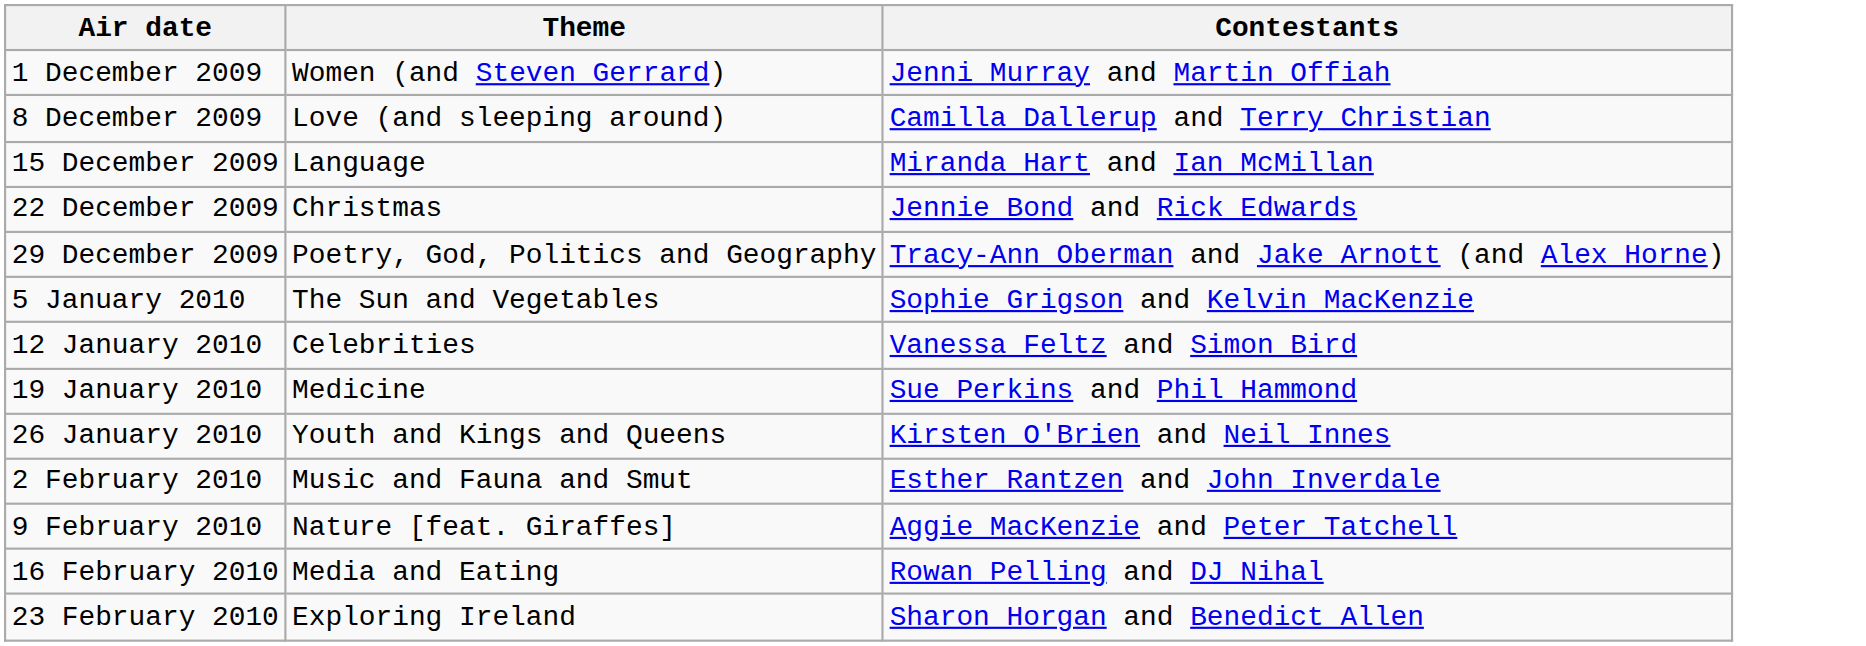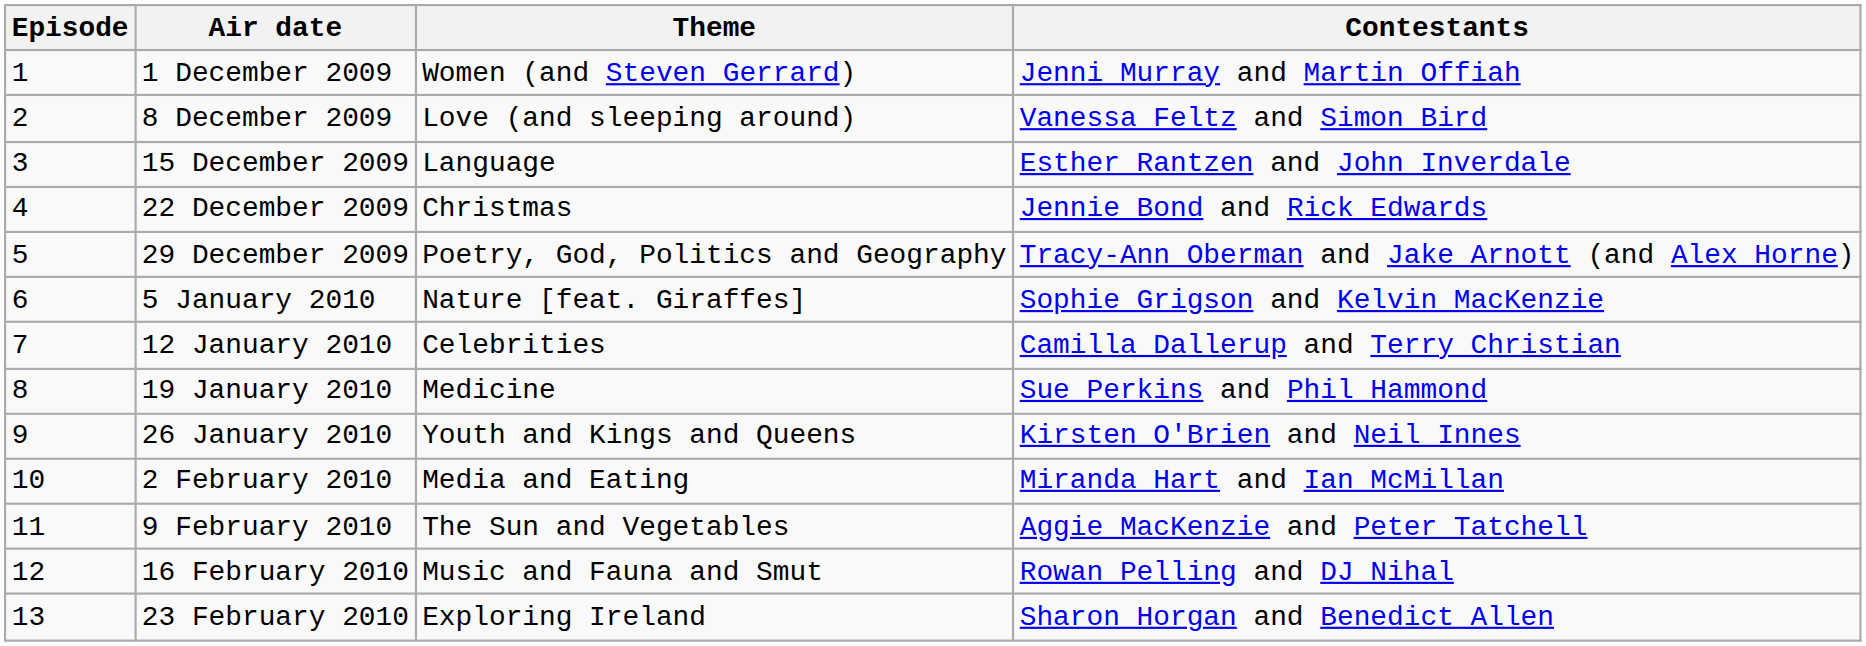+ column: Episode | 1 | 2 | 3 | 4 | 5 | 6 | 7 | 8 | 9 | 10 | 11 | 12 | 13
8 December 2009 | Contestants: Camilla Dallerup and Terry Christian -> Vanessa Feltz and Simon Bird
15 December 2009 | Contestants: Miranda Hart and Ian McMillan -> Esther Rantzen and John Inverdale
5 January 2010 | Theme: The Sun and Vegetables -> Nature [feat. Giraffes]
12 January 2010 | Contestants: Vanessa Feltz and Simon Bird -> Camilla Dallerup and Terry Christian
2 February 2010 | Theme: Music and Fauna and Smut -> Media and Eating
2 February 2010 | Contestants: Esther Rantzen and John Inverdale -> Miranda Hart and Ian McMillan
9 February 2010 | Theme: Nature [feat. Giraffes] -> The Sun and Vegetables
16 February 2010 | Theme: Media and Eating -> Music and Fauna and Smut
